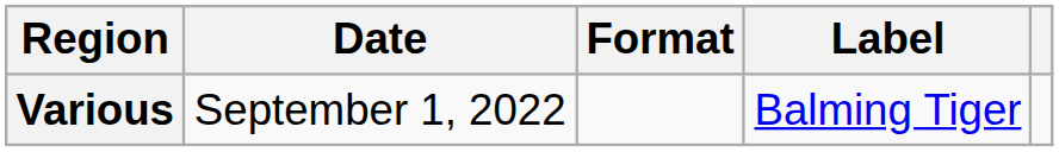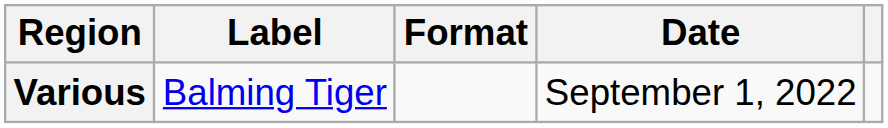columns swapped: Date <-> Label
